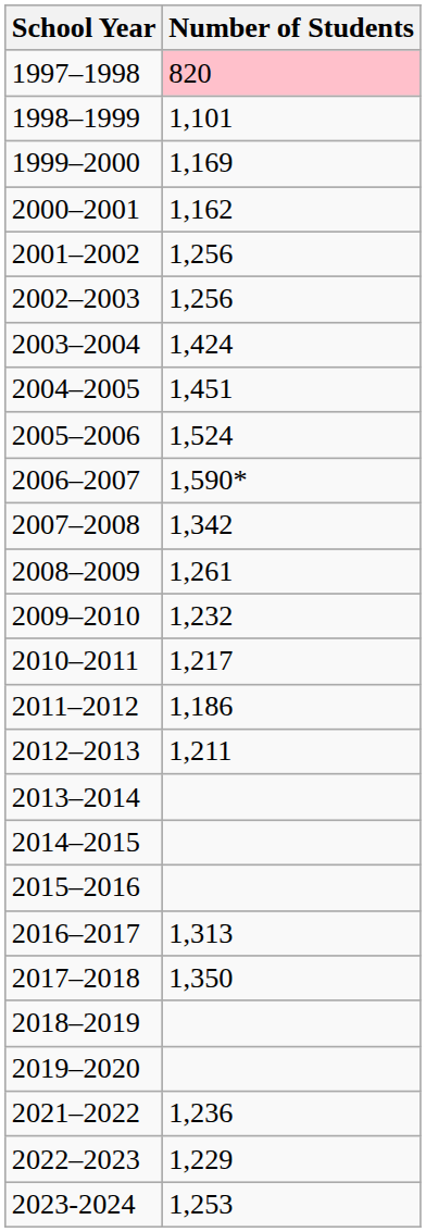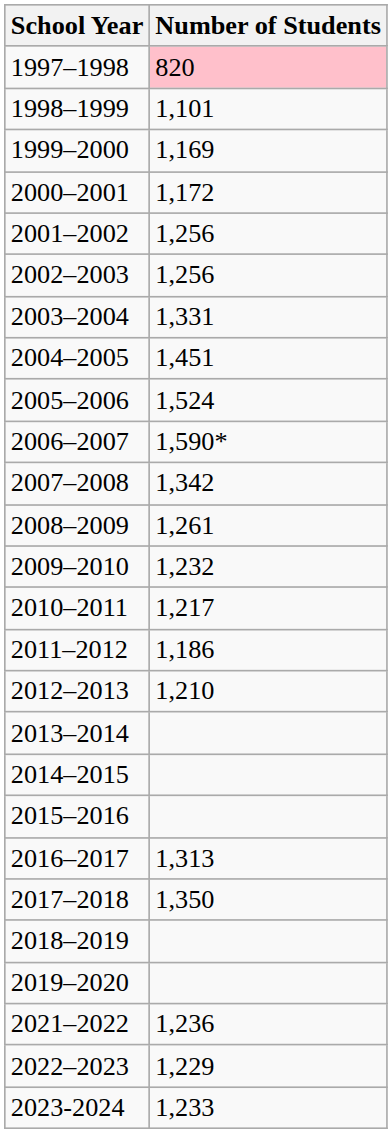2000–2001 | Number of Students: 1,162 -> 1,172
2003–2004 | Number of Students: 1,424 -> 1,331
2012–2013 | Number of Students: 1,211 -> 1,210
2023-2024 | Number of Students: 1,253 -> 1,233
